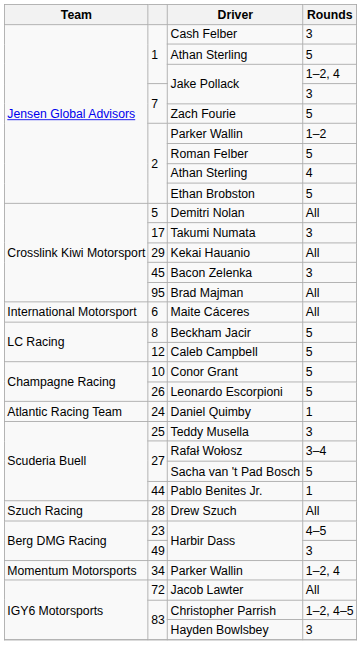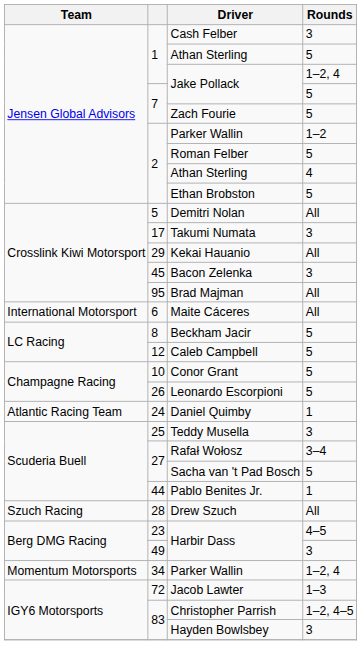7 / Jake Pollack | Rounds: 3 -> 5
Jacob Lawter | Rounds: All -> 1–3
